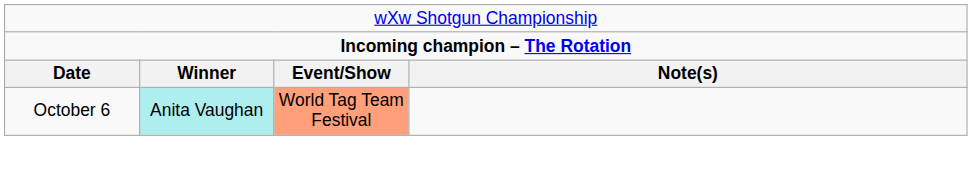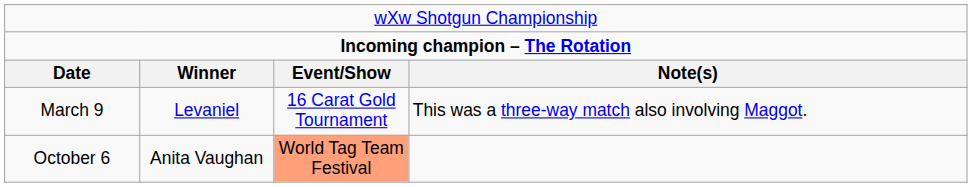+ row: March 9 | Levaniel | 16 Carat Gold Tournament | This was a three-way match also involving Maggot.
October 6 | column 2: paleturquoise background -> no background
